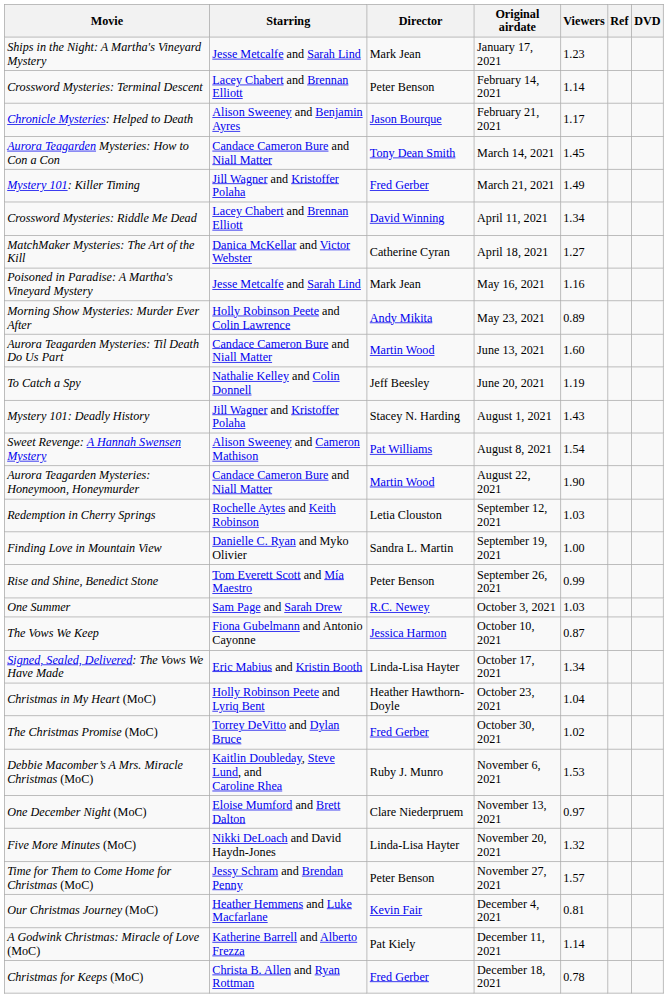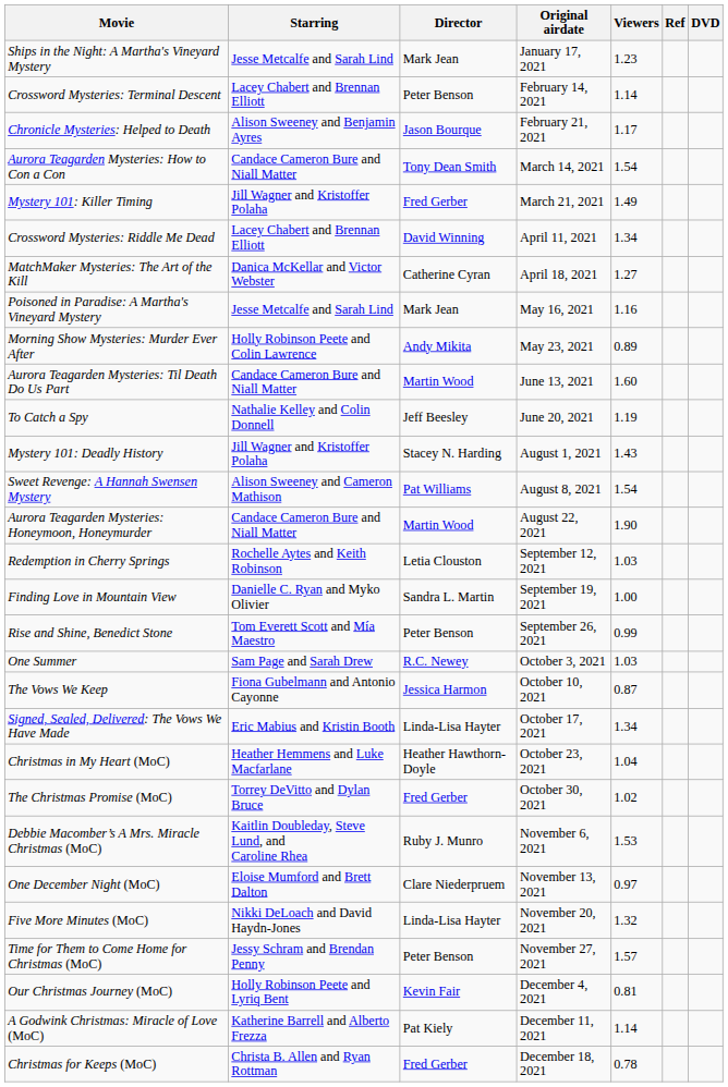Aurora Teagarden Mysteries: How to Con a Con | Viewers: 1.45 -> 1.54
Christmas in My Heart (MoC) | Starring: Holly Robinson Peete and Lyriq Bent -> Heather Hemmens and Luke Macfarlane
Our Christmas Journey (MoC) | Starring: Heather Hemmens and Luke Macfarlane -> Holly Robinson Peete and Lyriq Bent
